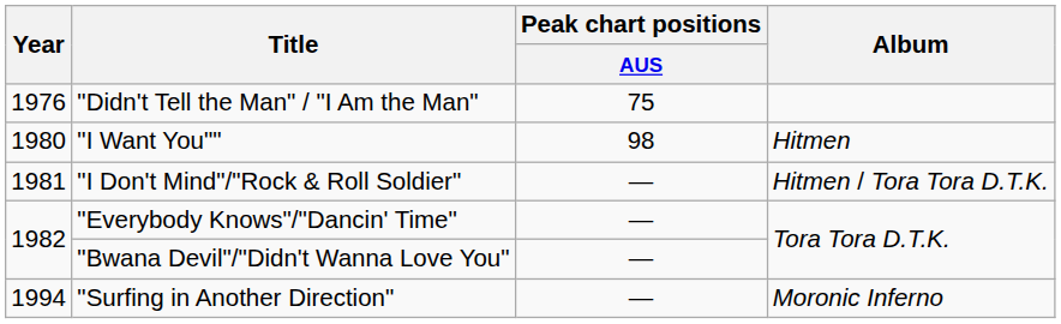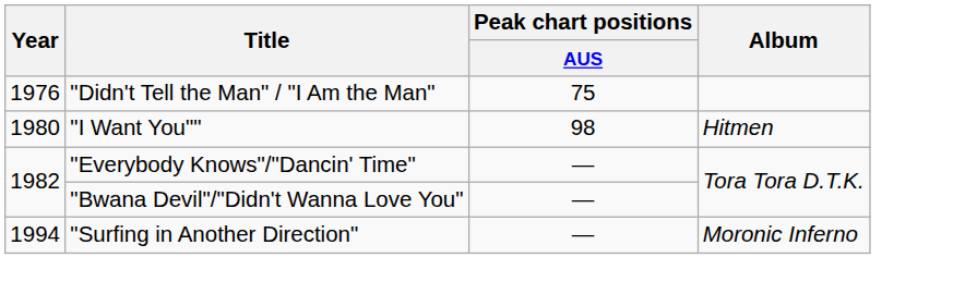- row: 1981 | "I Don't Mind"/"Rock & Roll Soldier" | — | Hitmen / Tora Tora D.T.K.
